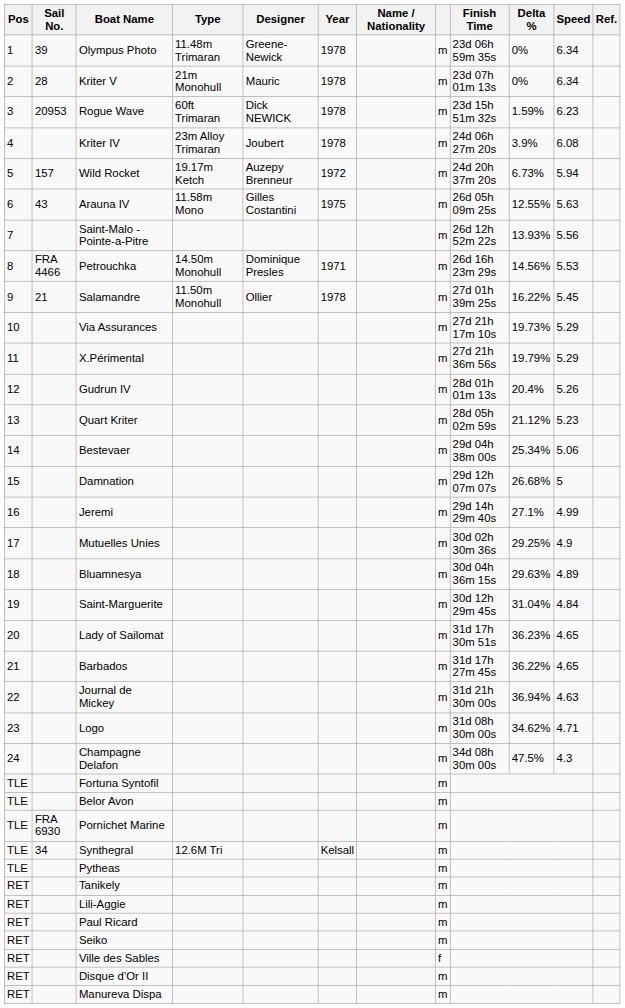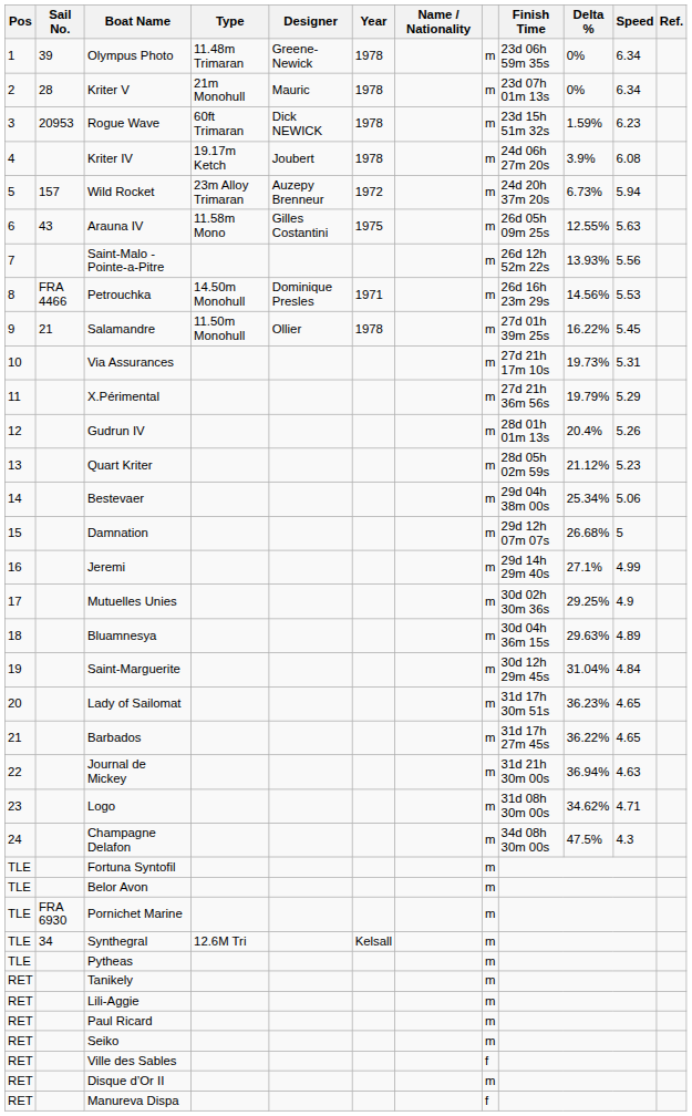Kriter IV | Type: 23m Alloy Trimaran -> 19.17m Ketch
Wild Rocket | Type: 19.17m Ketch -> 23m Alloy Trimaran
Via Assurances | Speed: 5.29 -> 5.31
Manureva Dispa | column 8: m -> f
